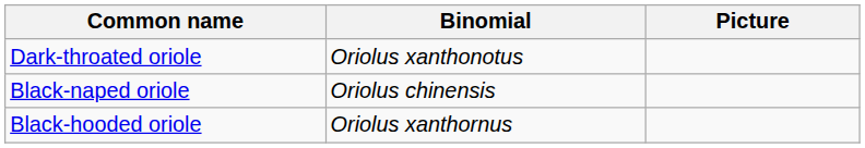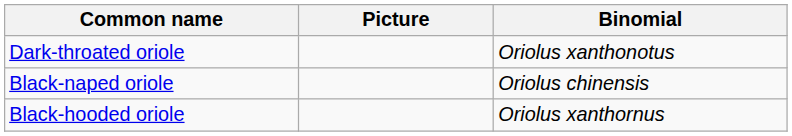columns swapped: Binomial <-> Picture
